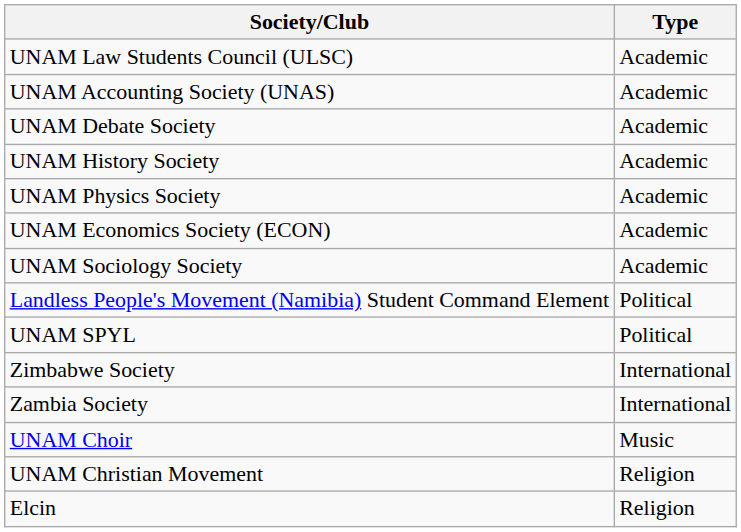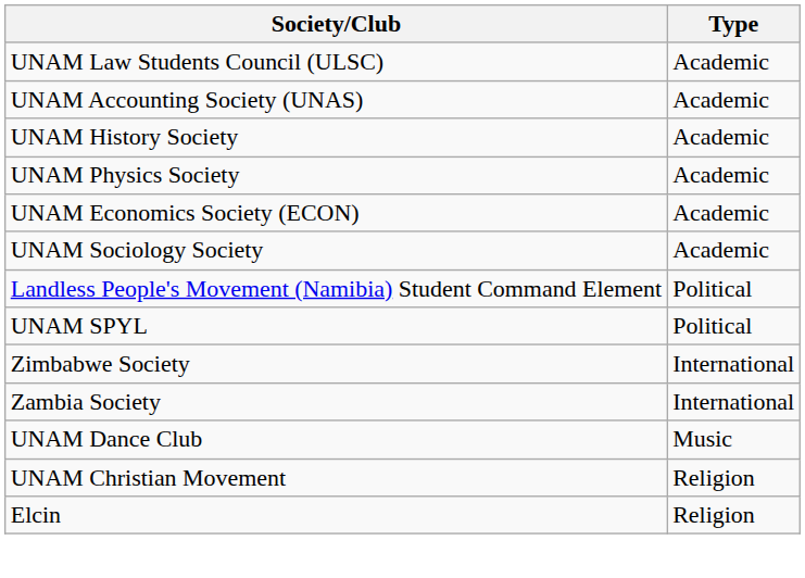- row: UNAM Debate Society | Academic
- row: UNAM Choir | Music
+ row: UNAM Dance Club | Music
